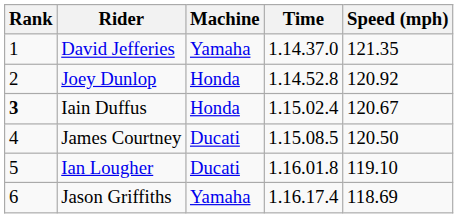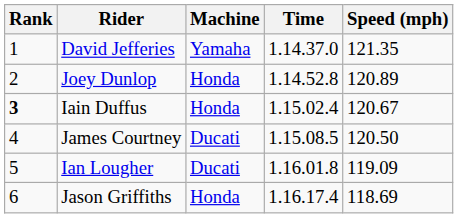Joey Dunlop | Speed (mph): 120.92 -> 120.89
Ian Lougher | Speed (mph): 119.10 -> 119.09
Jason Griffiths | Machine: Yamaha -> Honda
